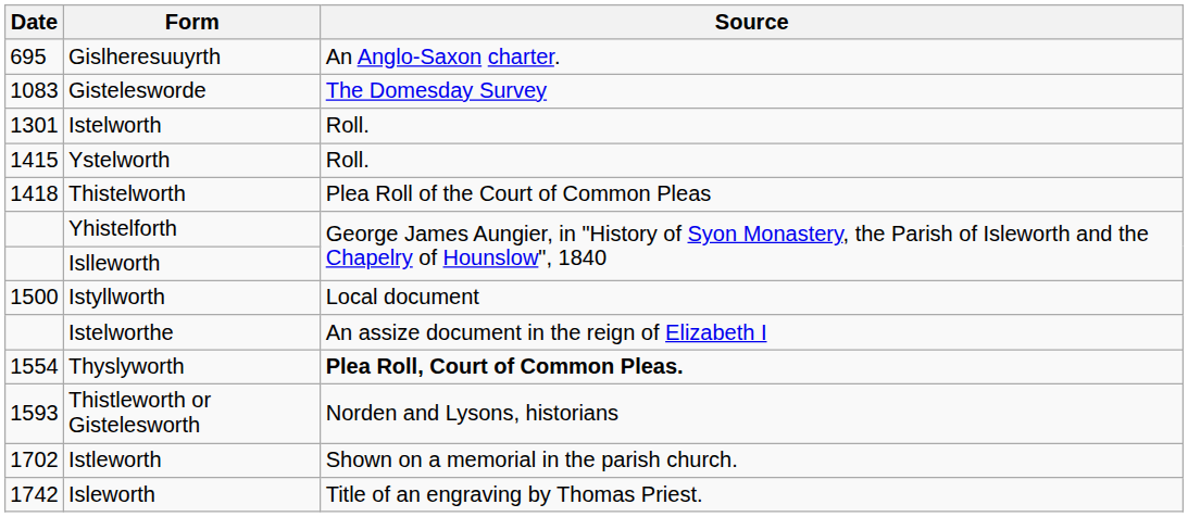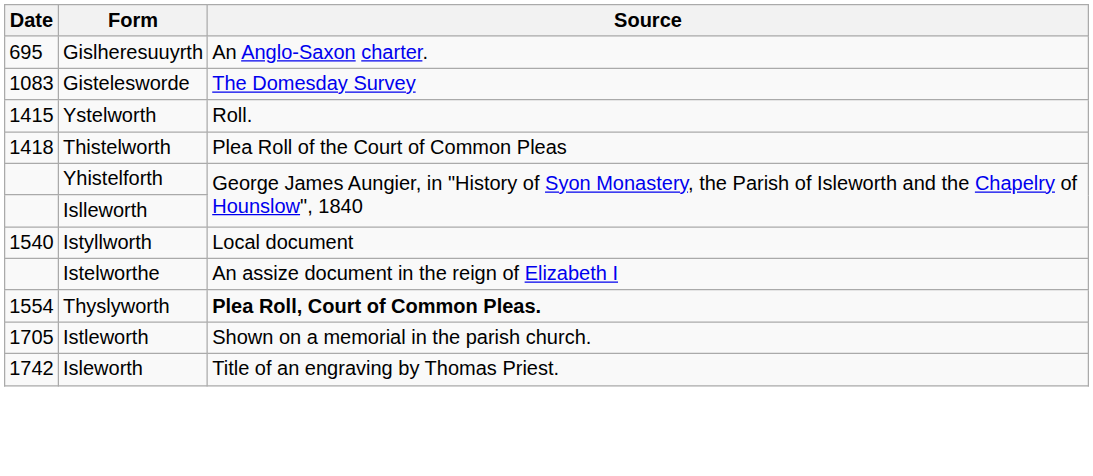- row: 1301 | Istelworth | Roll.
Istyllworth | Date: 1500 -> 1540
- row: 1593 | Thistleworth or Gistelesworth | Norden and Lysons, historians
Istleworth | Date: 1702 -> 1705
